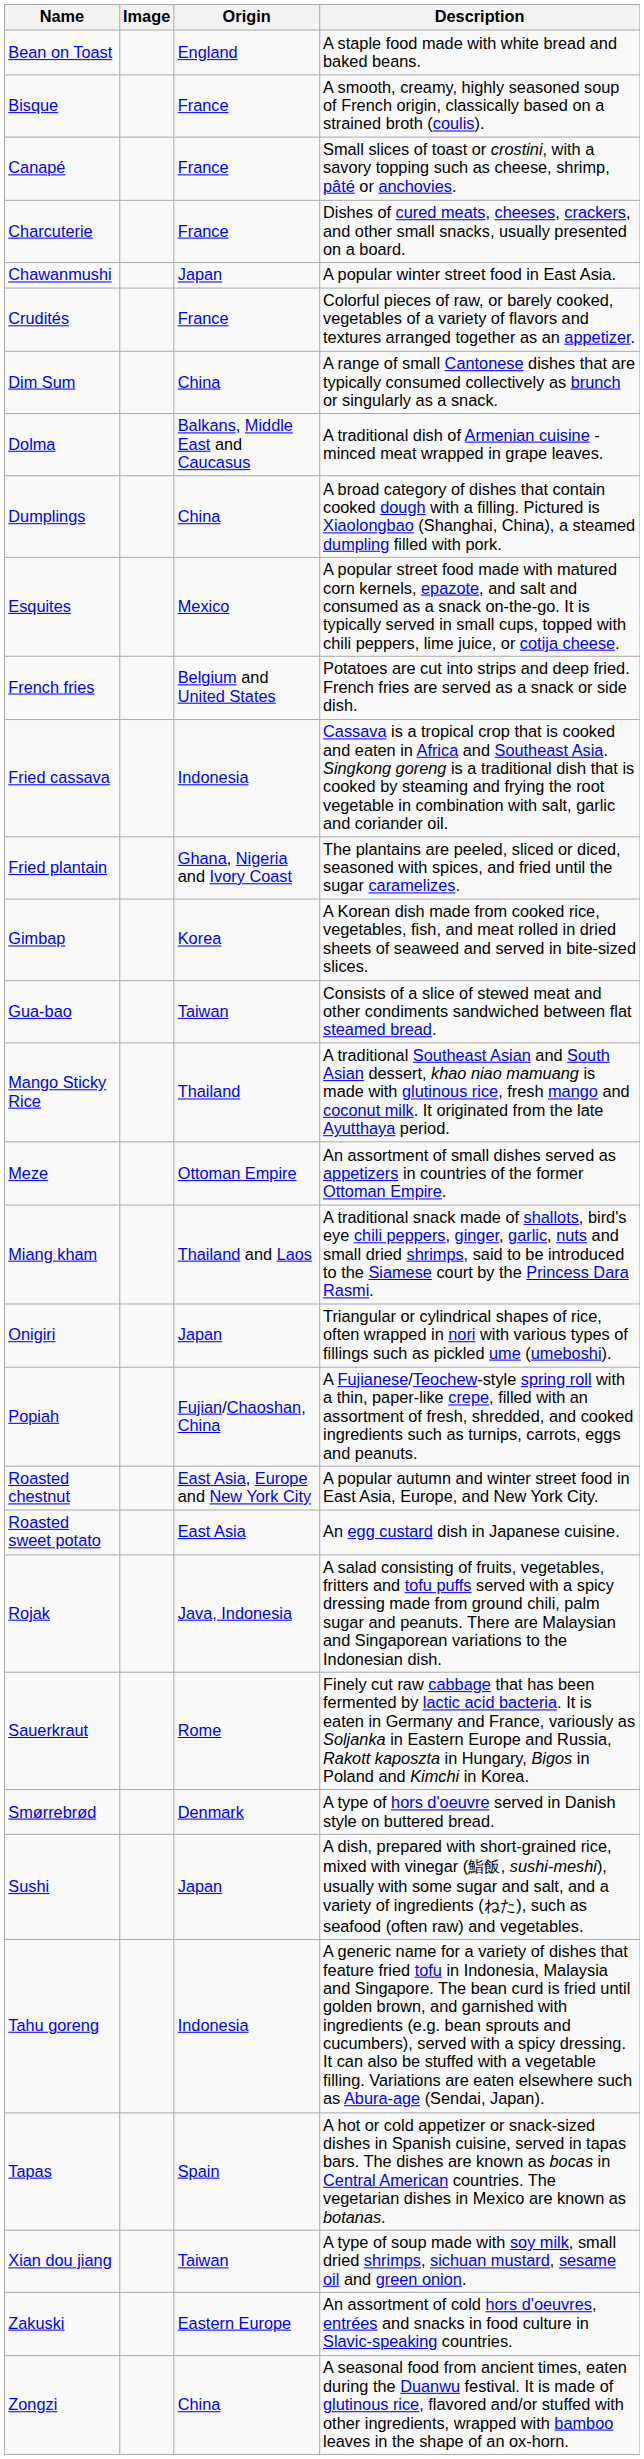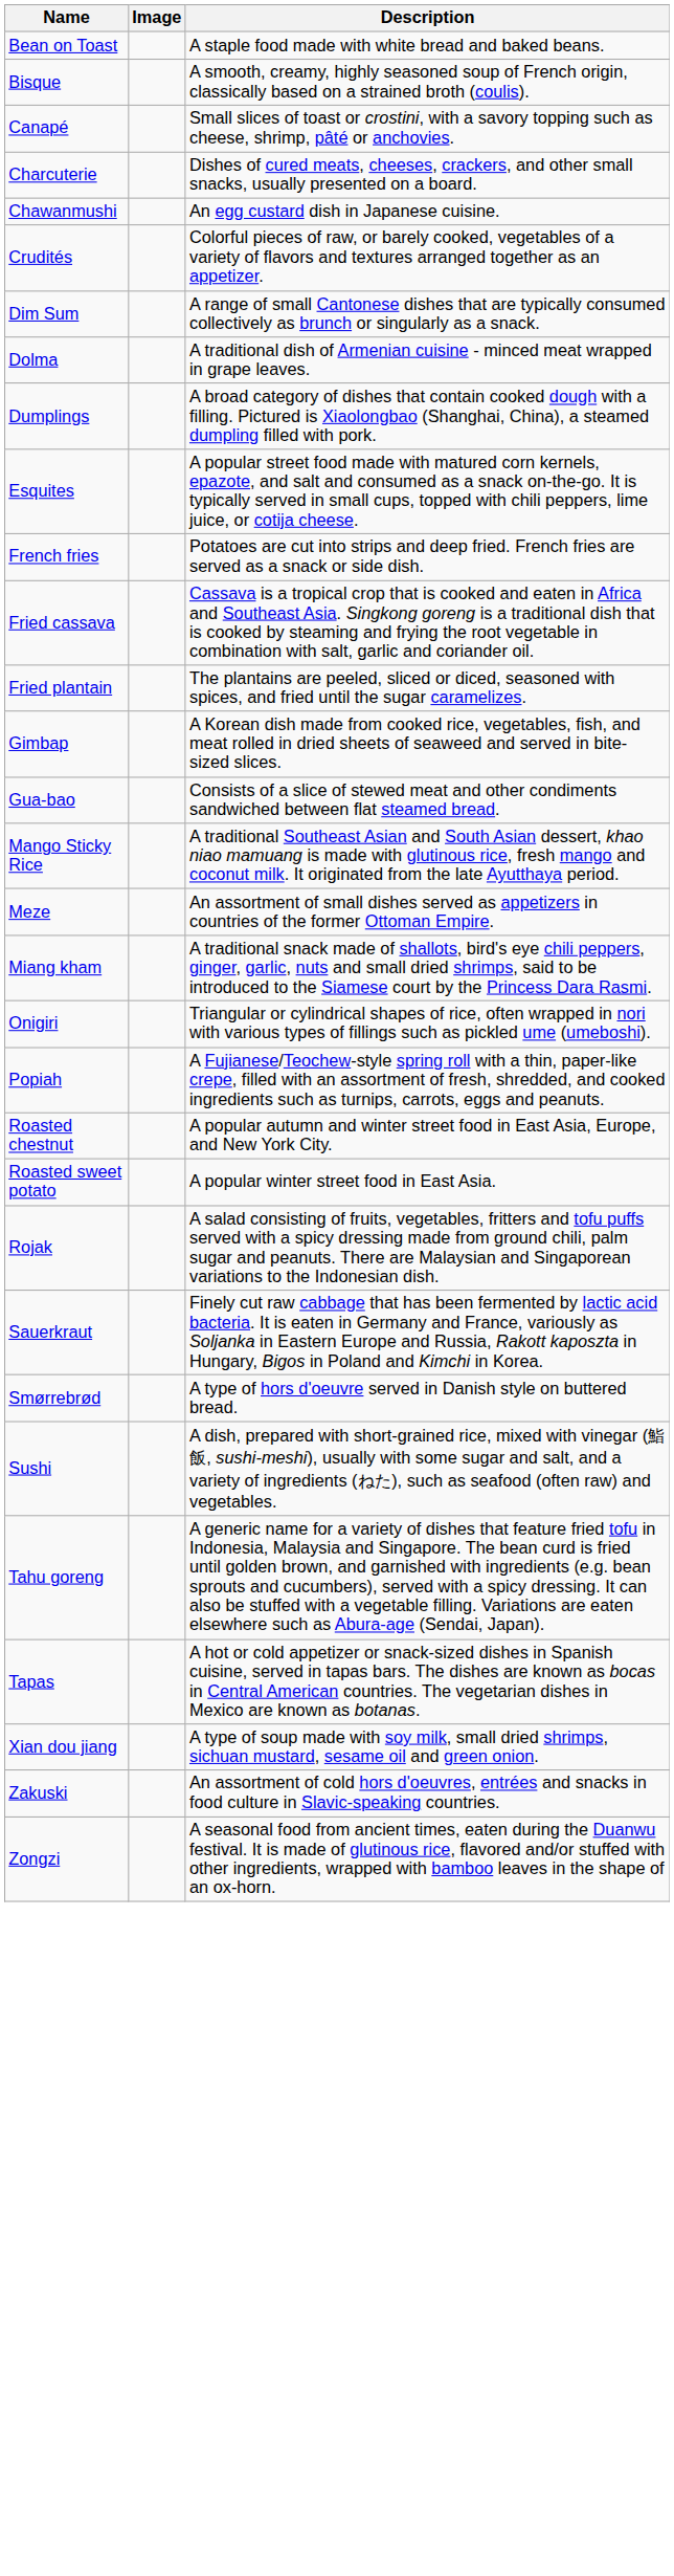- column: Origin | England | France | France | France | Japan | France | China | Balkans, Middle East and Caucasus | China | Mexico | Belgium and United States | Indonesia | Ghana, Nigeria and Ivory Coast | Korea | Taiwan | Thailand | Ottoman Empire | Thailand and Laos | Japan | Fujian/Chaoshan, China | East Asia, Europe and New York City | East Asia | Java, Indonesia | Rome | Denmark | Japan | Indonesia | Spain | Taiwan | Eastern Europe | China
Chawanmushi | Description: A popular winter street food in East Asia. -> An egg custard dish in Japanese cuisine.
Roasted sweet potato | Description: An egg custard dish in Japanese cuisine. -> A popular winter street food in East Asia.
